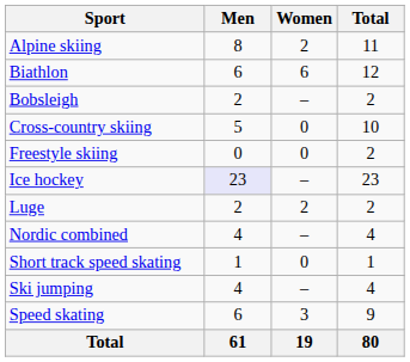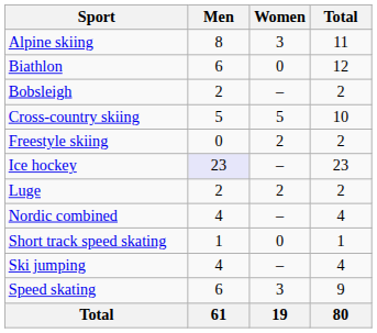Alpine skiing | Women: 2 -> 3
Biathlon | Women: 6 -> 0
Cross-country skiing | Women: 0 -> 5
Freestyle skiing | Women: 0 -> 2
